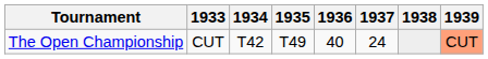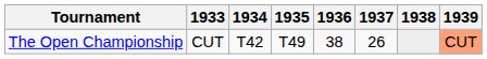The Open Championship | 1936: 40 -> 38
The Open Championship | 1937: 24 -> 26
